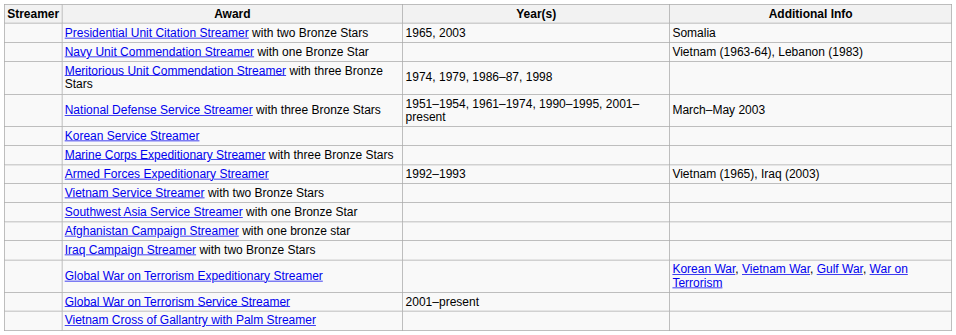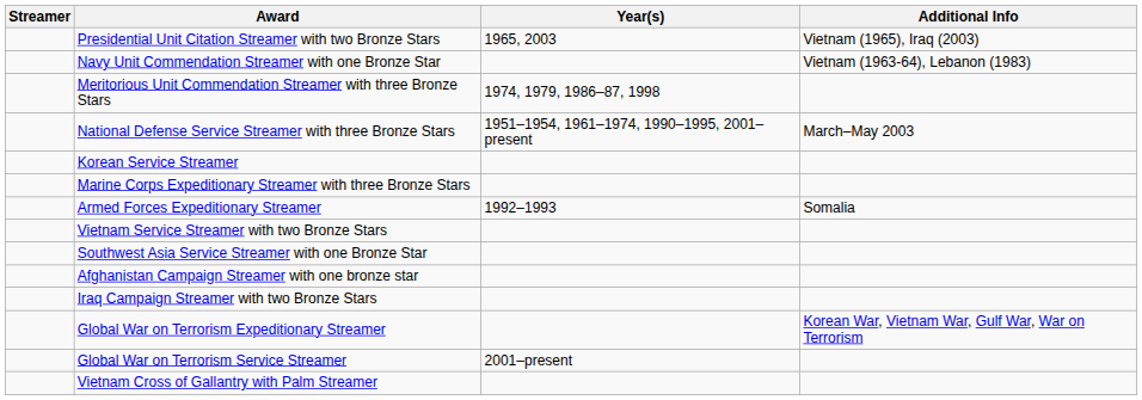Presidential Unit Citation Streamer with two Bronze Stars | Additional Info: Somalia -> Vietnam (1965), Iraq (2003)
Armed Forces Expeditionary Streamer | Additional Info: Vietnam (1965), Iraq (2003) -> Somalia
